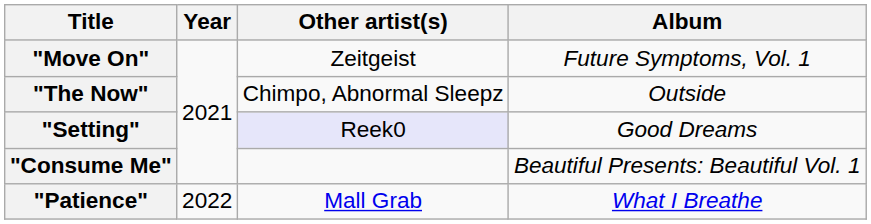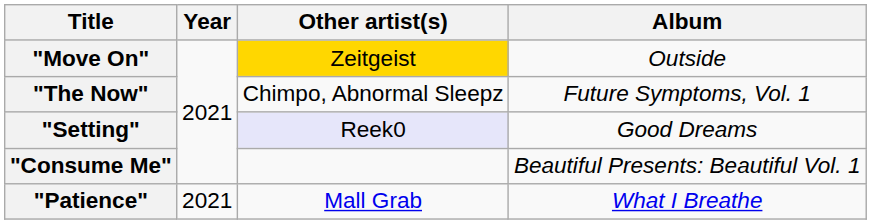"Move On" | Other artist(s): no background -> gold background
"Move On" | Album: Future Symptoms, Vol. 1 -> Outside
"The Now" | Album: Outside -> Future Symptoms, Vol. 1
"Patience" | Year: 2022 -> 2021
